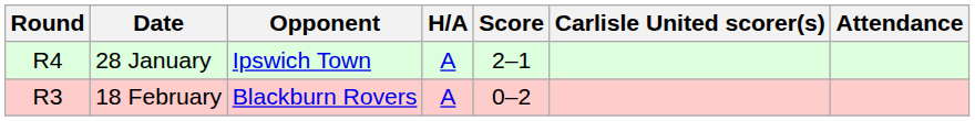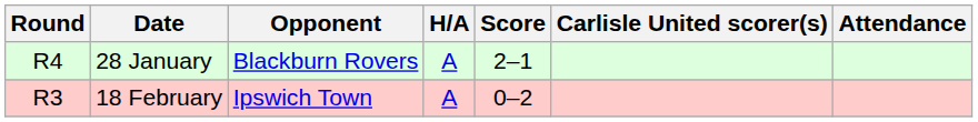28 January | Opponent: Ipswich Town -> Blackburn Rovers
18 February | Opponent: Blackburn Rovers -> Ipswich Town
